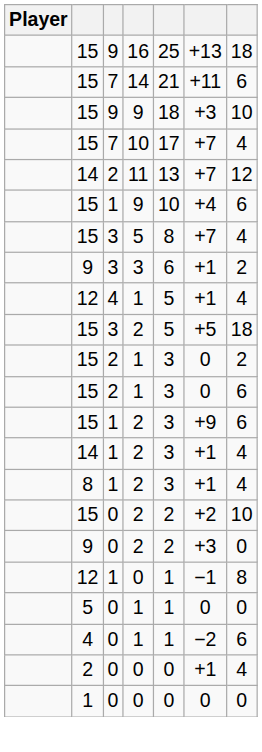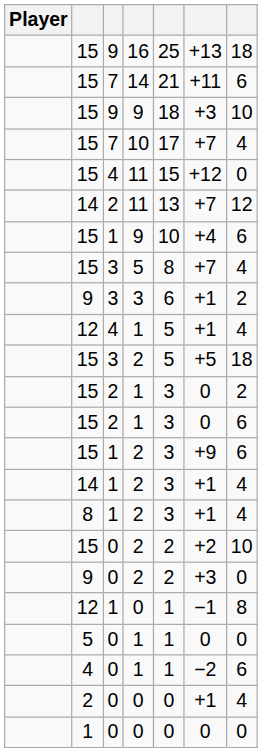+ row: 15 | 4 | 11 | 15 | +12 | 0
